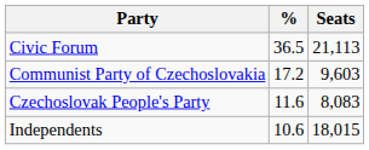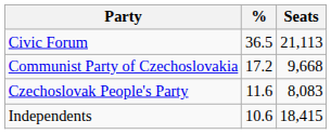Communist Party of Czechoslovakia | Seats: 9,603 -> 9,668
Independents | Seats: 18,015 -> 18,415
